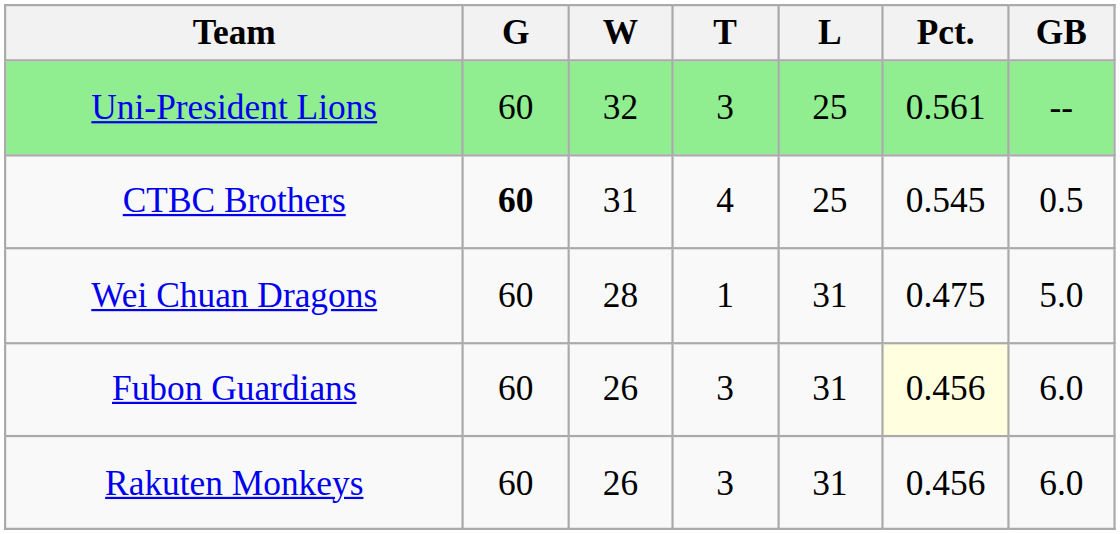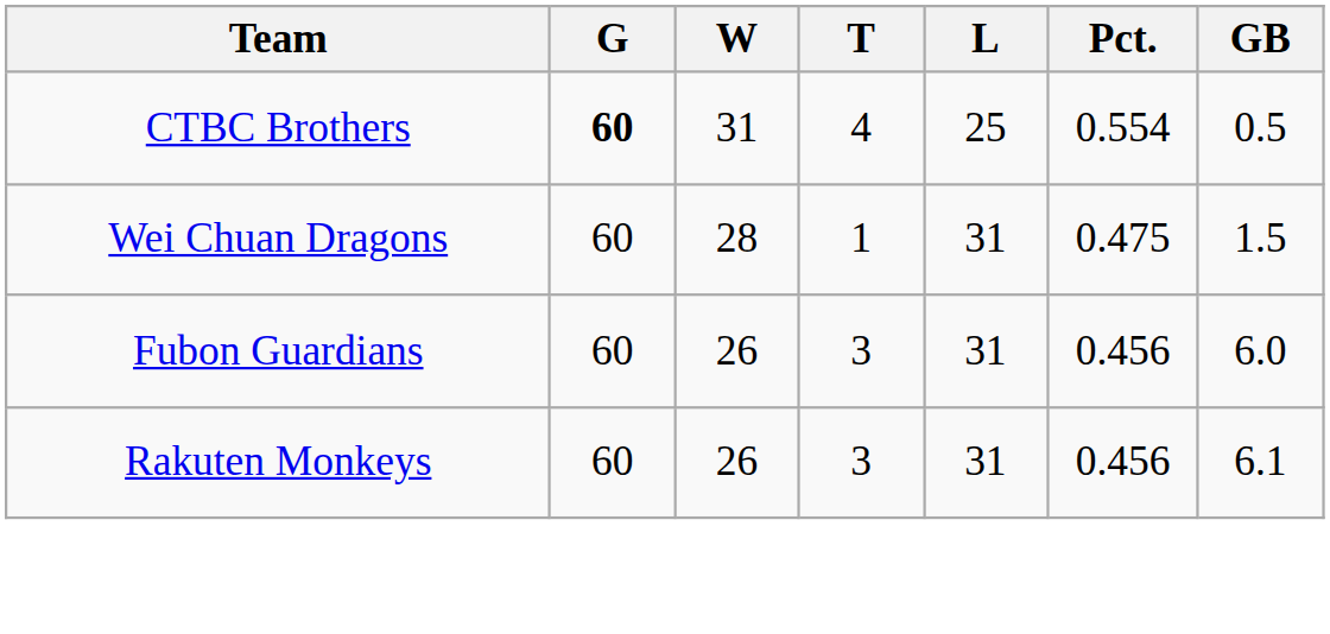- row: Uni-President Lions | 60 | 32 | 3 | 25 | 0.561 | --
CTBC Brothers | Pct.: 0.545 -> 0.554
Wei Chuan Dragons | GB: 5.0 -> 1.5
Fubon Guardians | Pct.: lightyellow background -> no background
Rakuten Monkeys | GB: 6.0 -> 6.1
